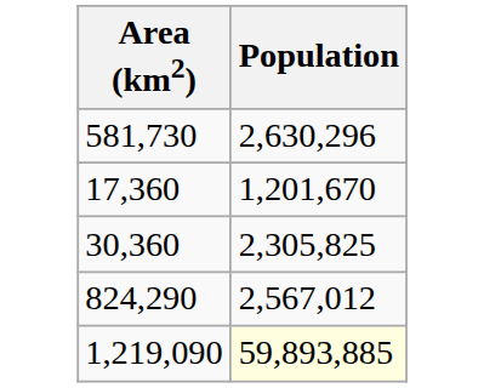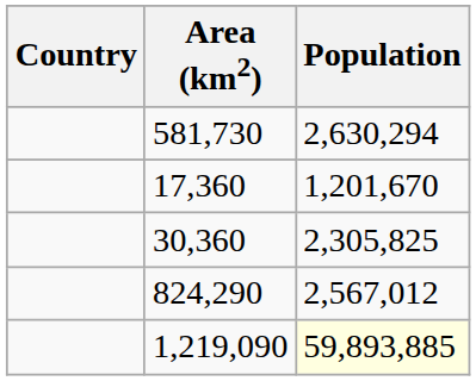+ column: Country
581,730 | Population: 2,630,296 -> 2,630,294
